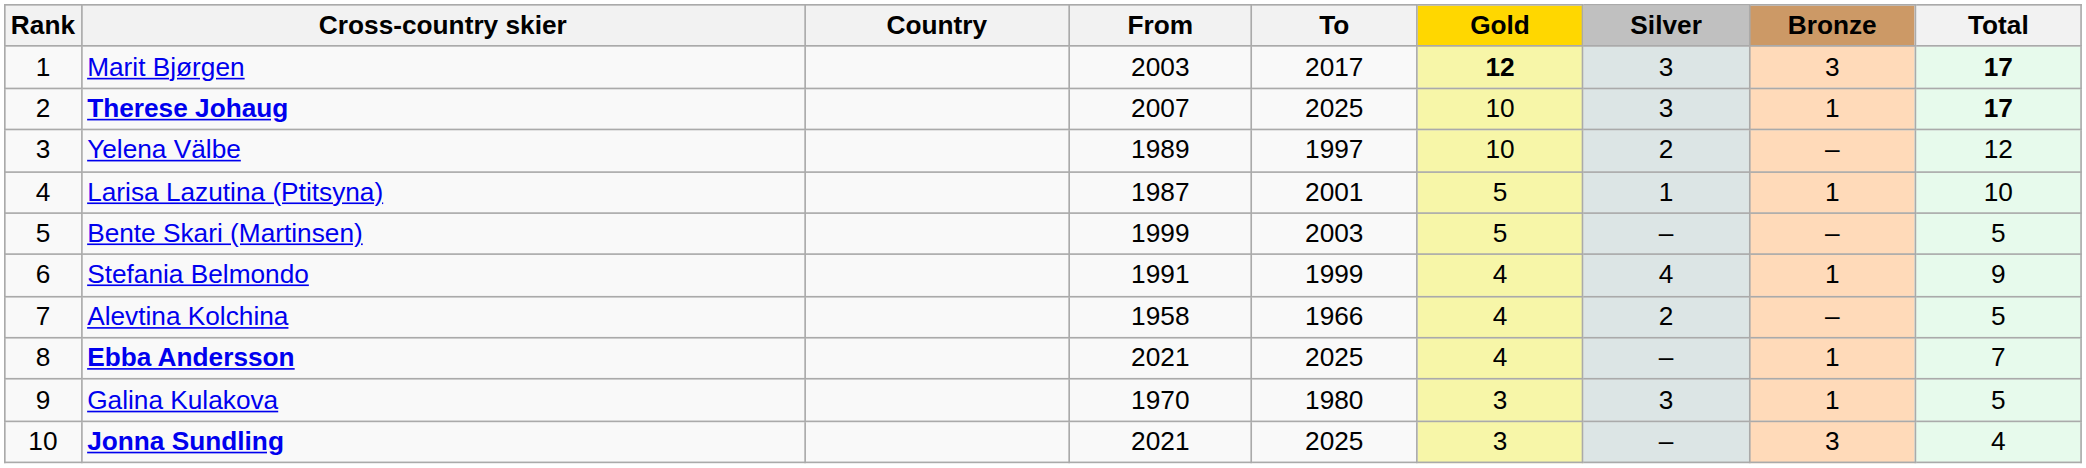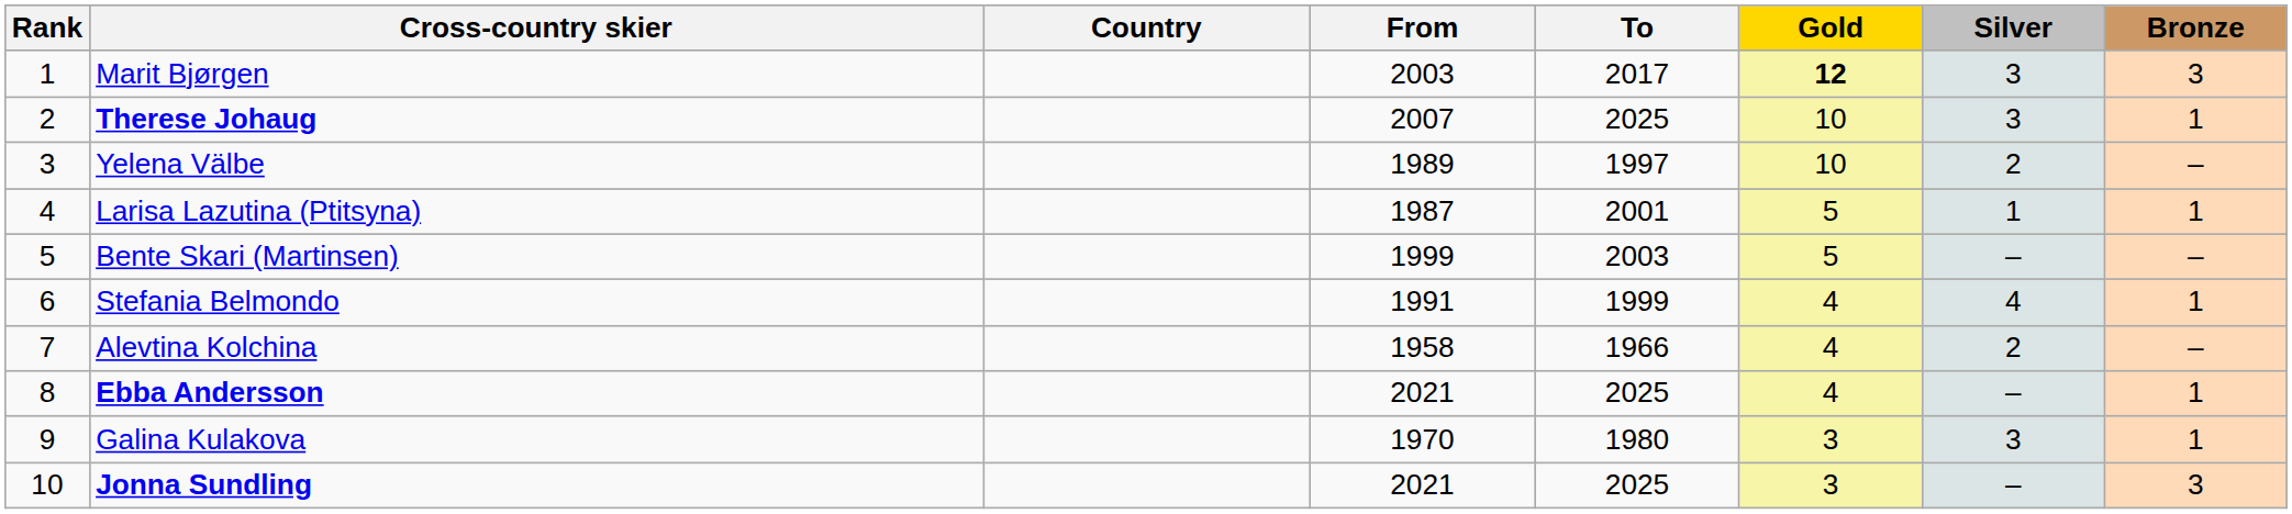- column: Total | 17 | 17 | 12 | 10 | 5 | 9 | 5 | 7 | 5 | 4
